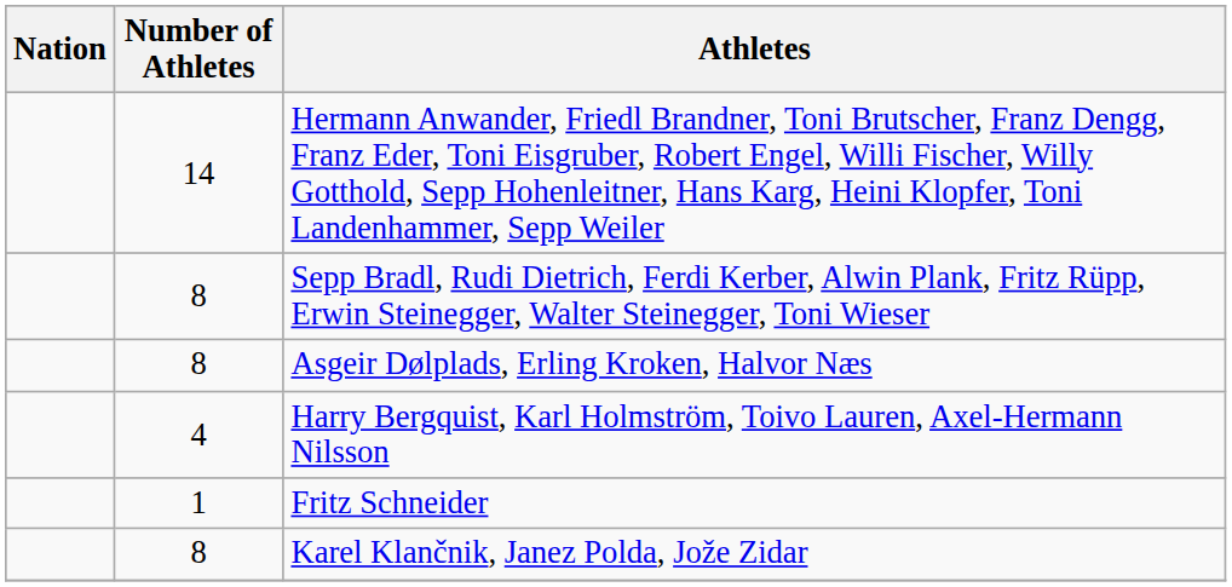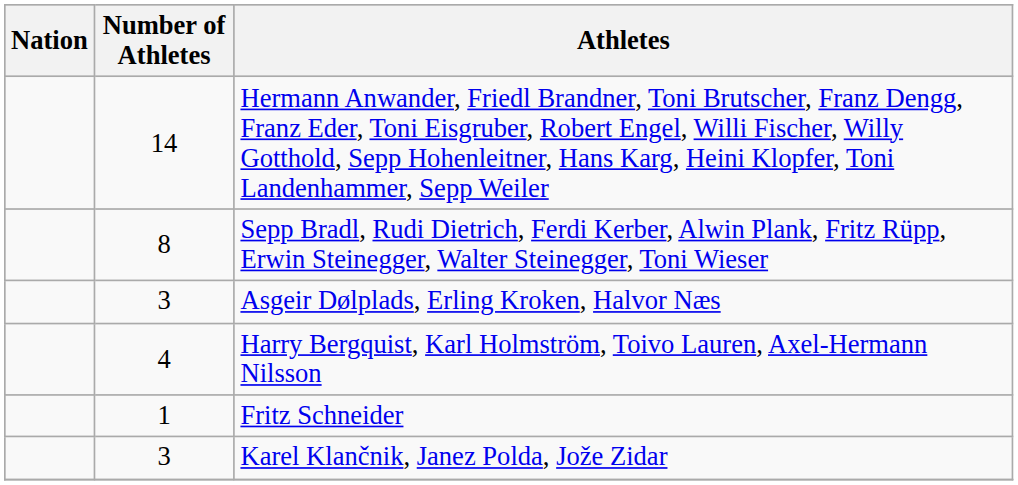Asgeir Dølplads, Erling Kroken, Halvor Næs | Number of Athletes: 8 -> 3
Karel Klančnik, Janez Polda, Jože Zidar | Number of Athletes: 8 -> 3
